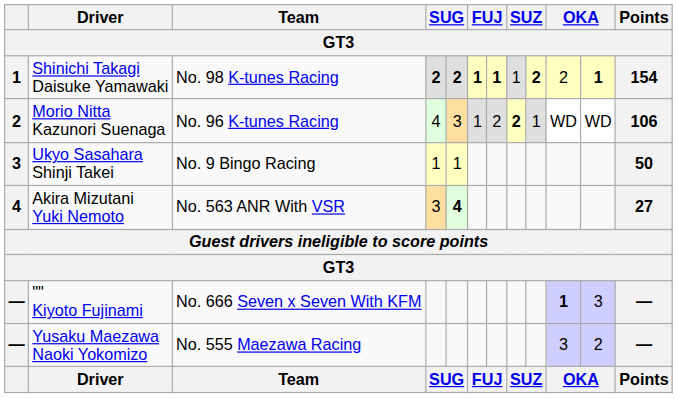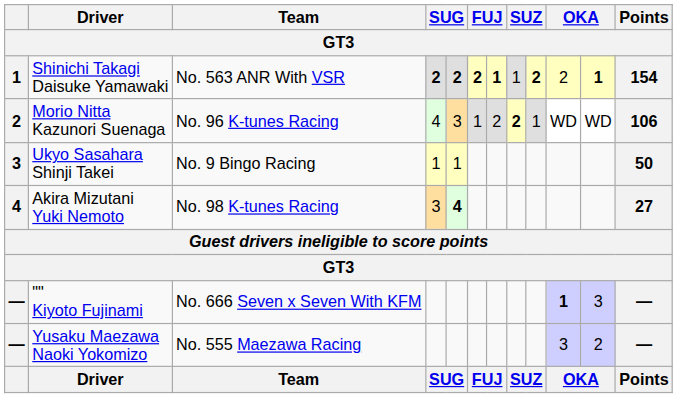Shinichi Takagi Daisuke Yamawaki | Team: No. 98 K-tunes Racing -> No. 563 ANR With VSR
Shinichi Takagi Daisuke Yamawaki | column 6: 1 -> 2
Akira Mizutani Yuki Nemoto | Team: No. 563 ANR With VSR -> No. 98 K-tunes Racing
